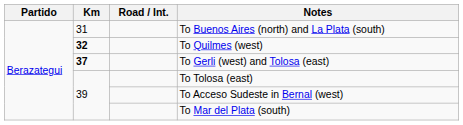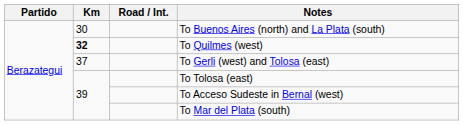To Buenos Aires (north) and La Plata (south) | Km: 31 -> 30
To Gerli (west) and Tolosa (east) | Km: bold -> normal
